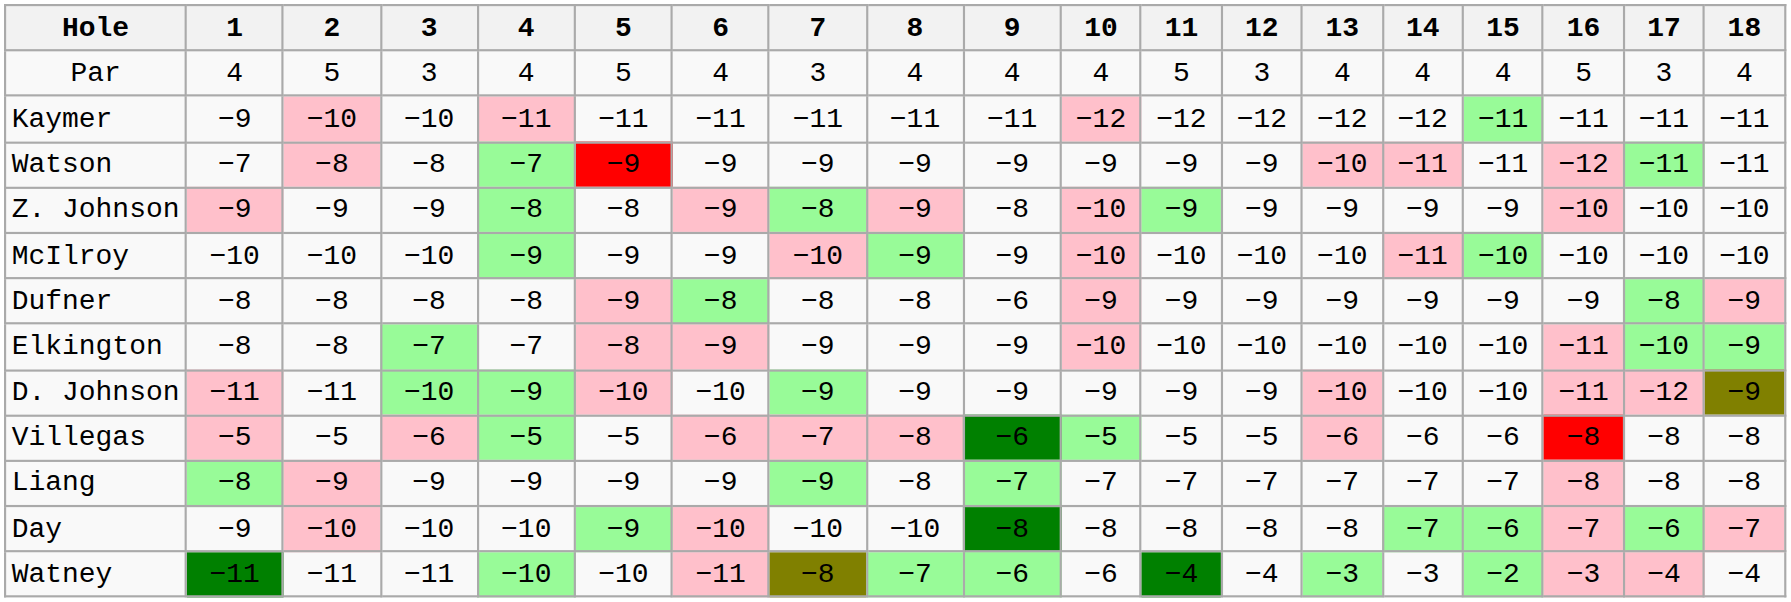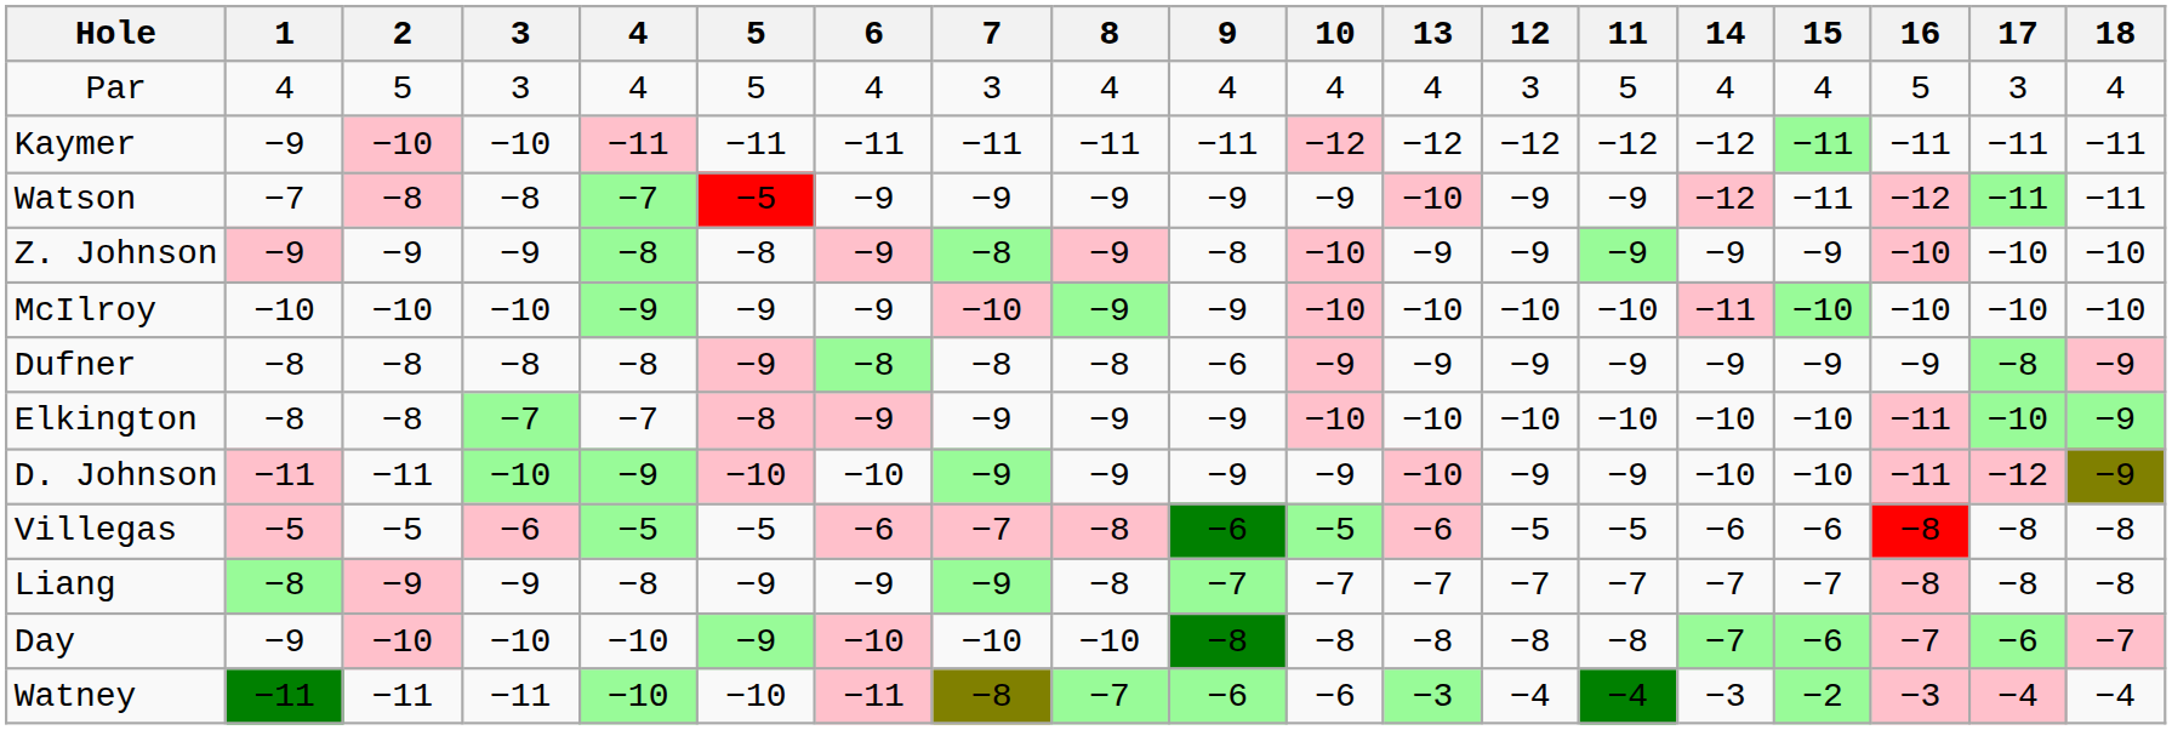columns swapped: 11 <-> 13
Watson | 5: −9 -> −5
Watson | 14: −11 -> −12
Liang | 4: −9 -> −8
